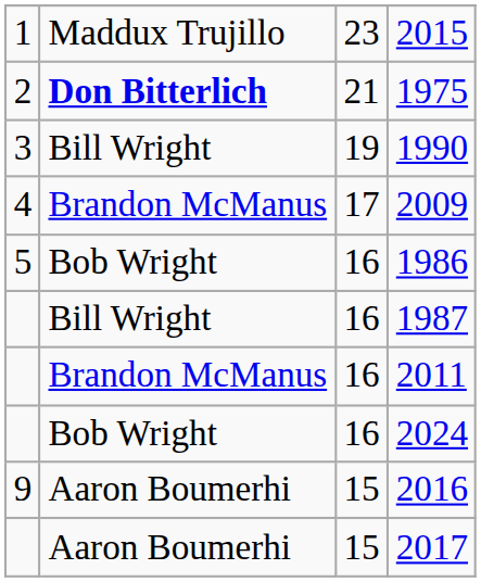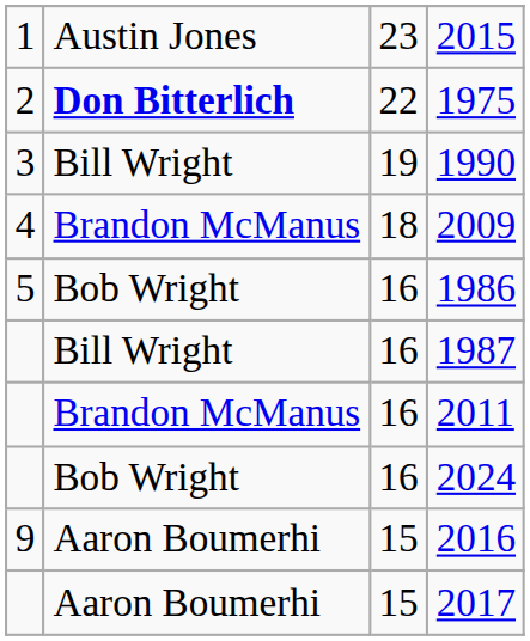2015 | column 2: Maddux Trujillo -> Austin Jones
1975 | column 3: 21 -> 22
2009 | column 3: 17 -> 18
